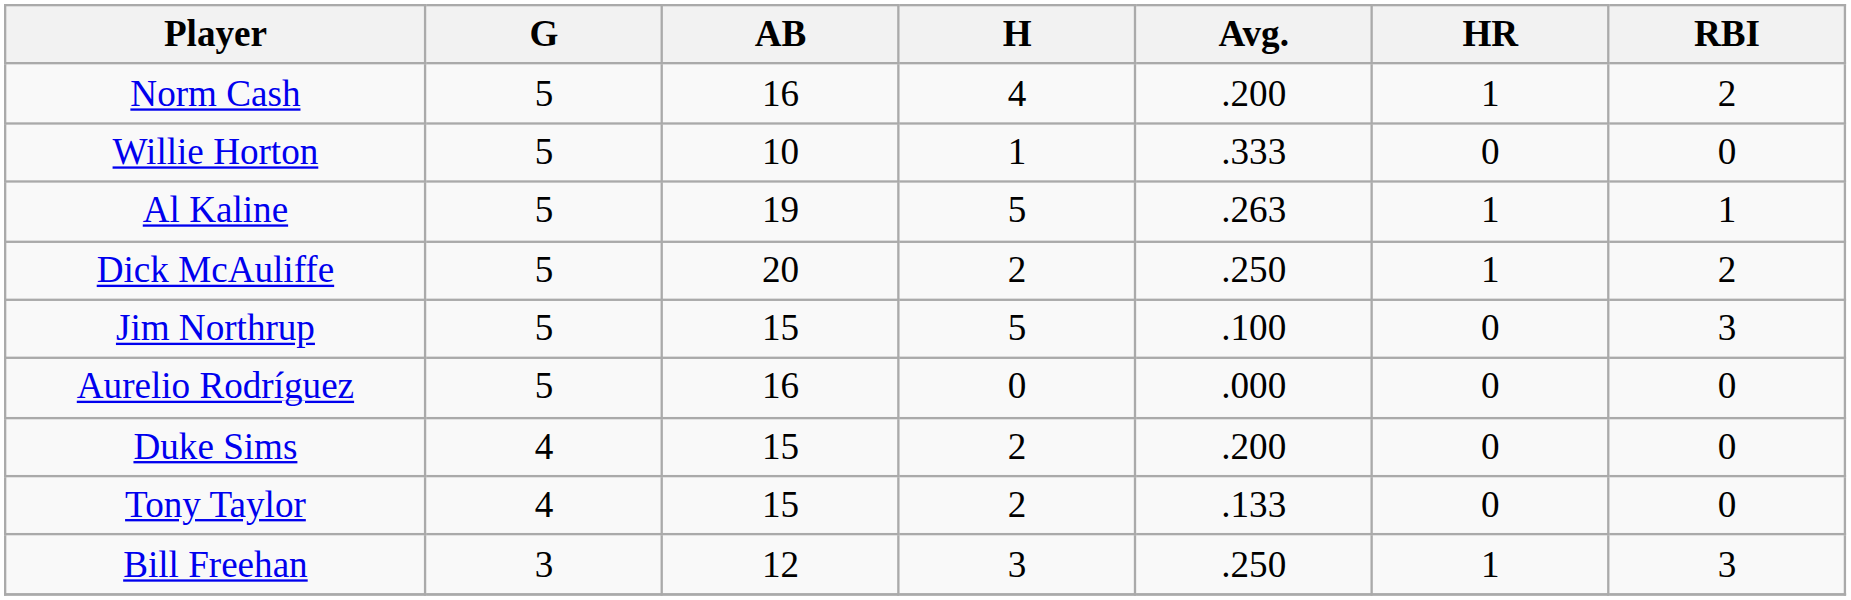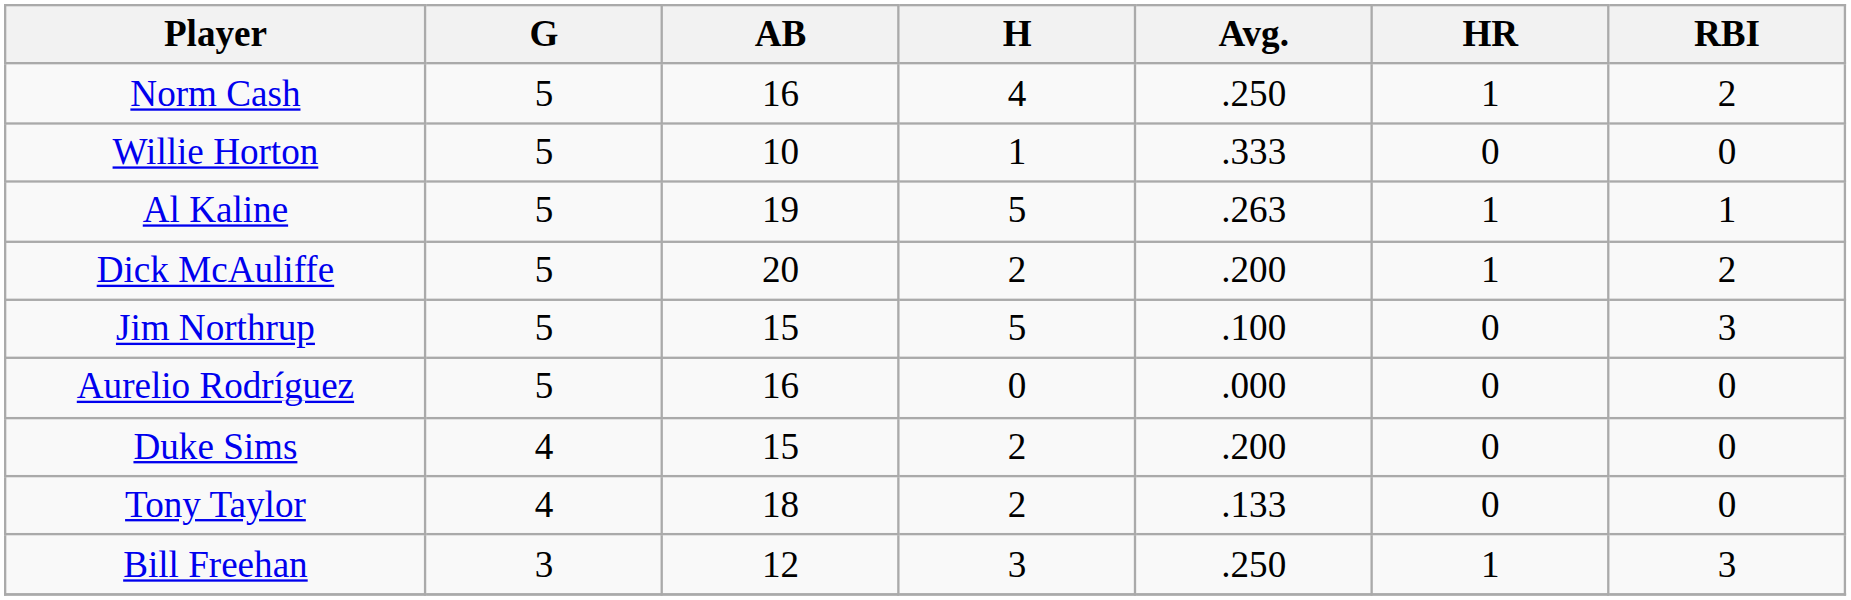Norm Cash | Avg.: .200 -> .250
Dick McAuliffe | Avg.: .250 -> .200
Tony Taylor | AB: 15 -> 18
